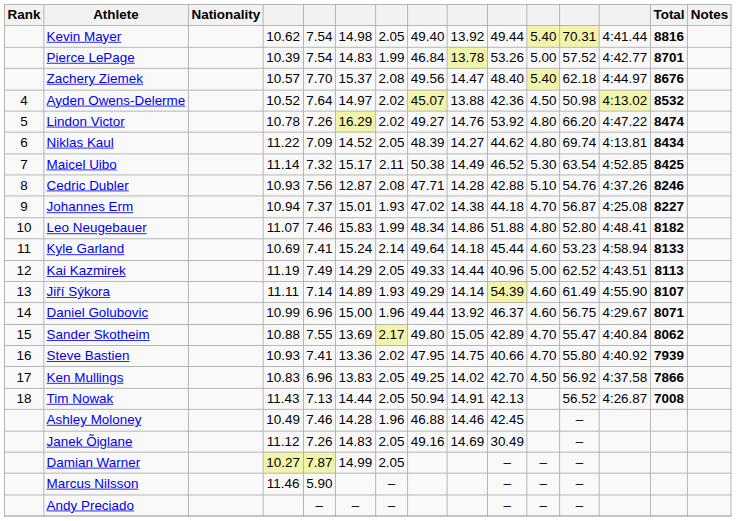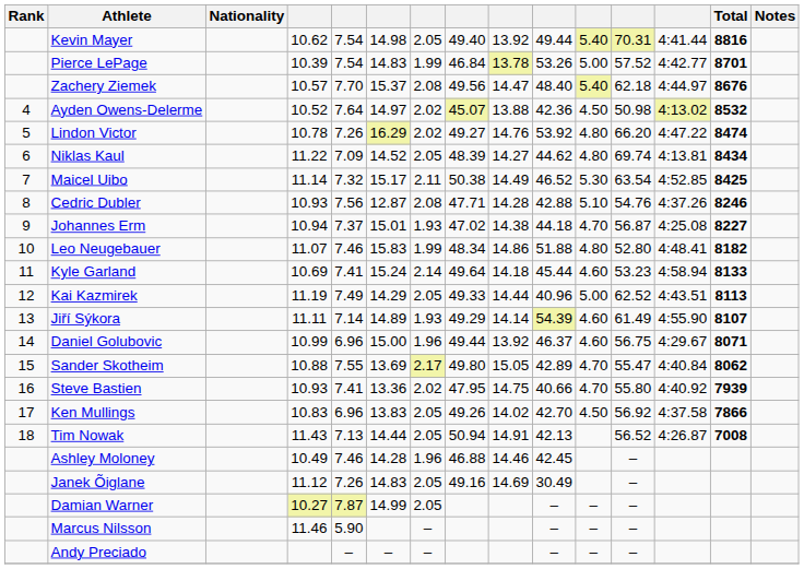Ken Mullings | column 8: 49.25 -> 49.26
